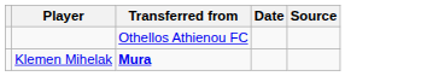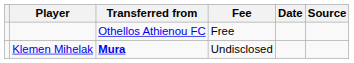+ column: Fee | Free | Undisclosed
